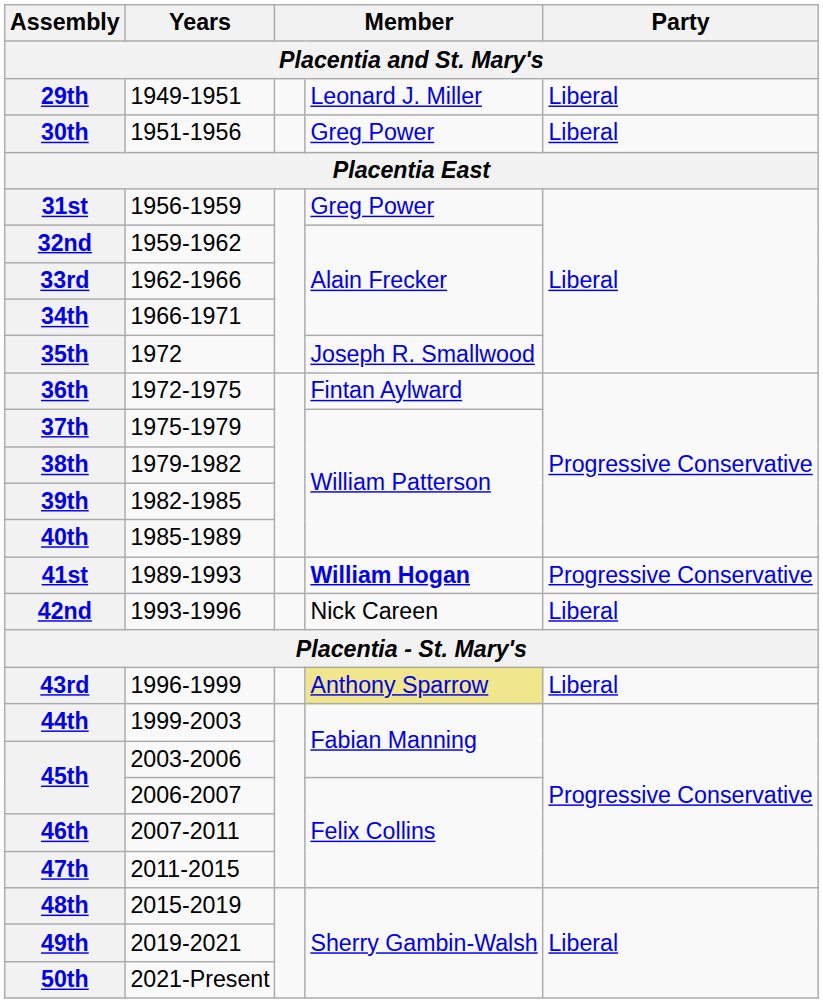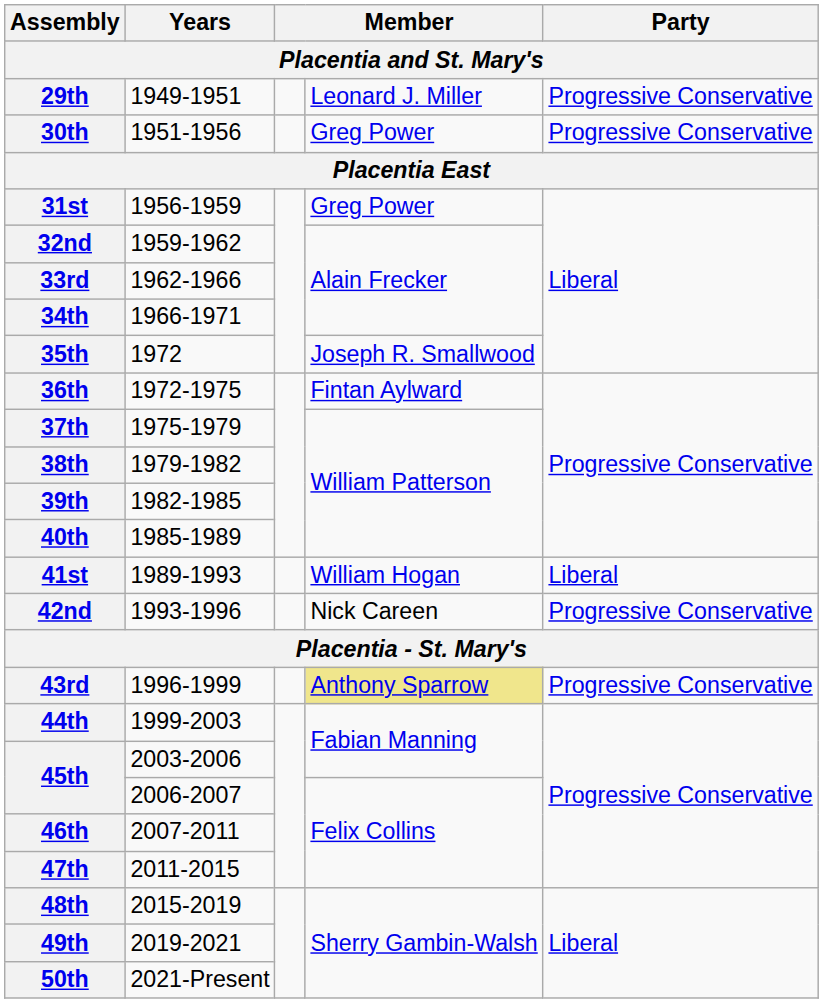29th | Party: Liberal -> Progressive Conservative
30th | Party: Liberal -> Progressive Conservative
41st | column 4: bold -> normal
41st | Party: Progressive Conservative -> Liberal
42nd | Party: Liberal -> Progressive Conservative
43rd | Party: Liberal -> Progressive Conservative
